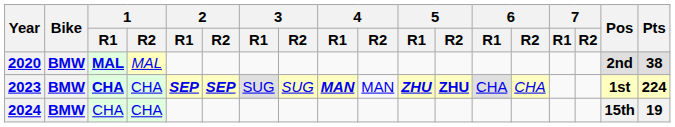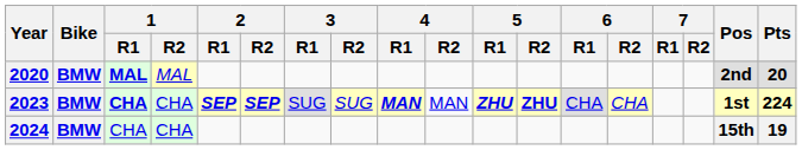2020 | Pts: 38 -> 20
